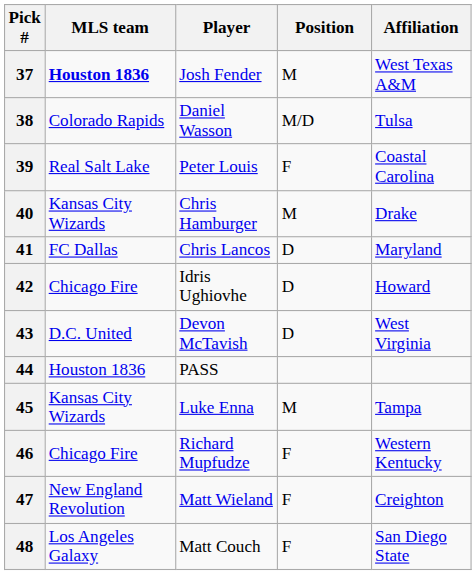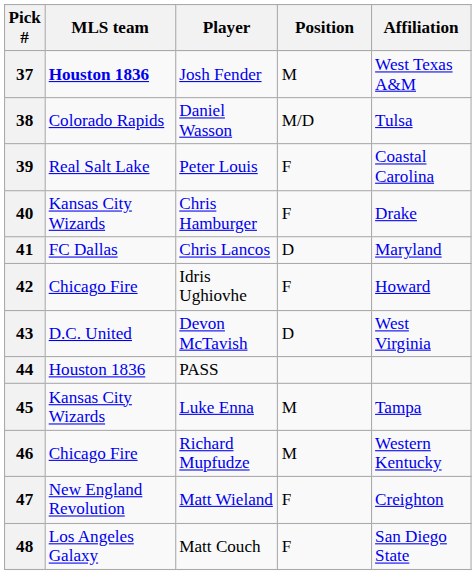40 | Position: M -> F
42 | Position: D -> F
46 | Position: F -> M
